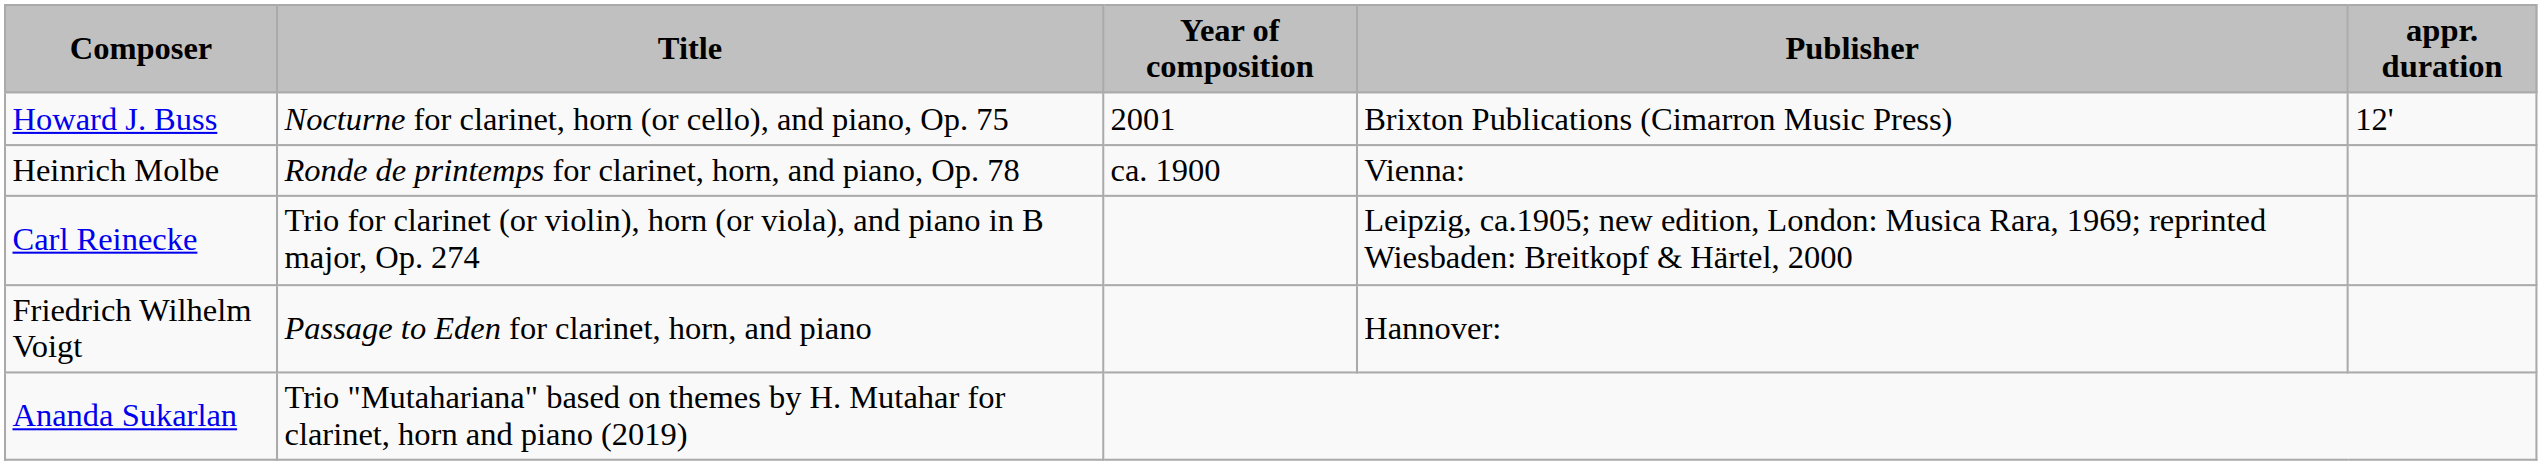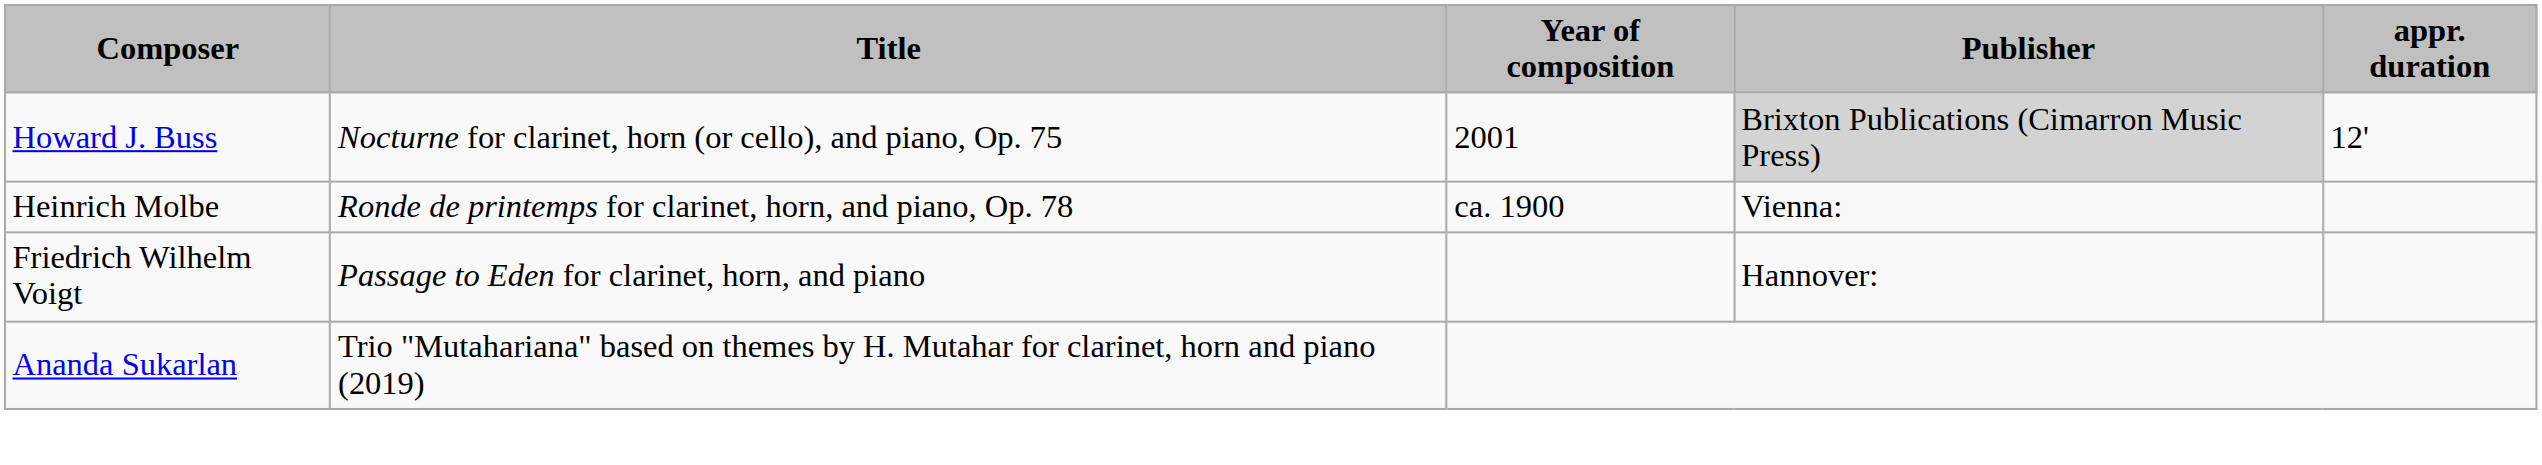Howard J. Buss | Publisher: no background -> lightgrey background
- row: Carl Reinecke | Trio for clarinet (or violin), horn (or viola), and piano in B major, Op. 274 | Leipzig, ca.1905; new edition, London: Musica Rara, 1969; reprinted Wiesbaden: Breitkopf & Härtel, 2000
